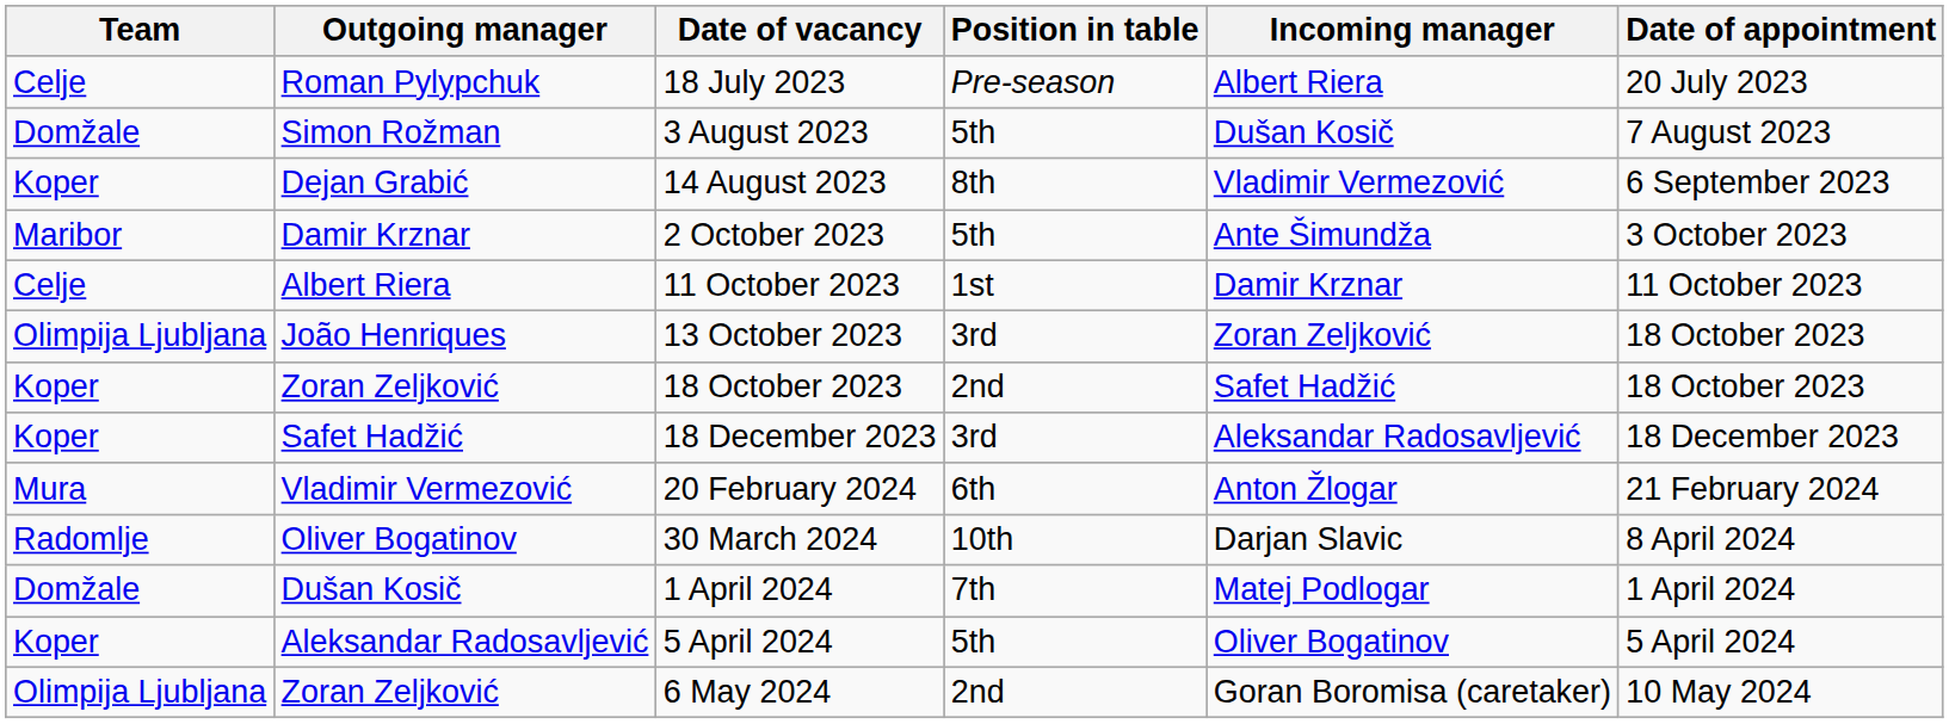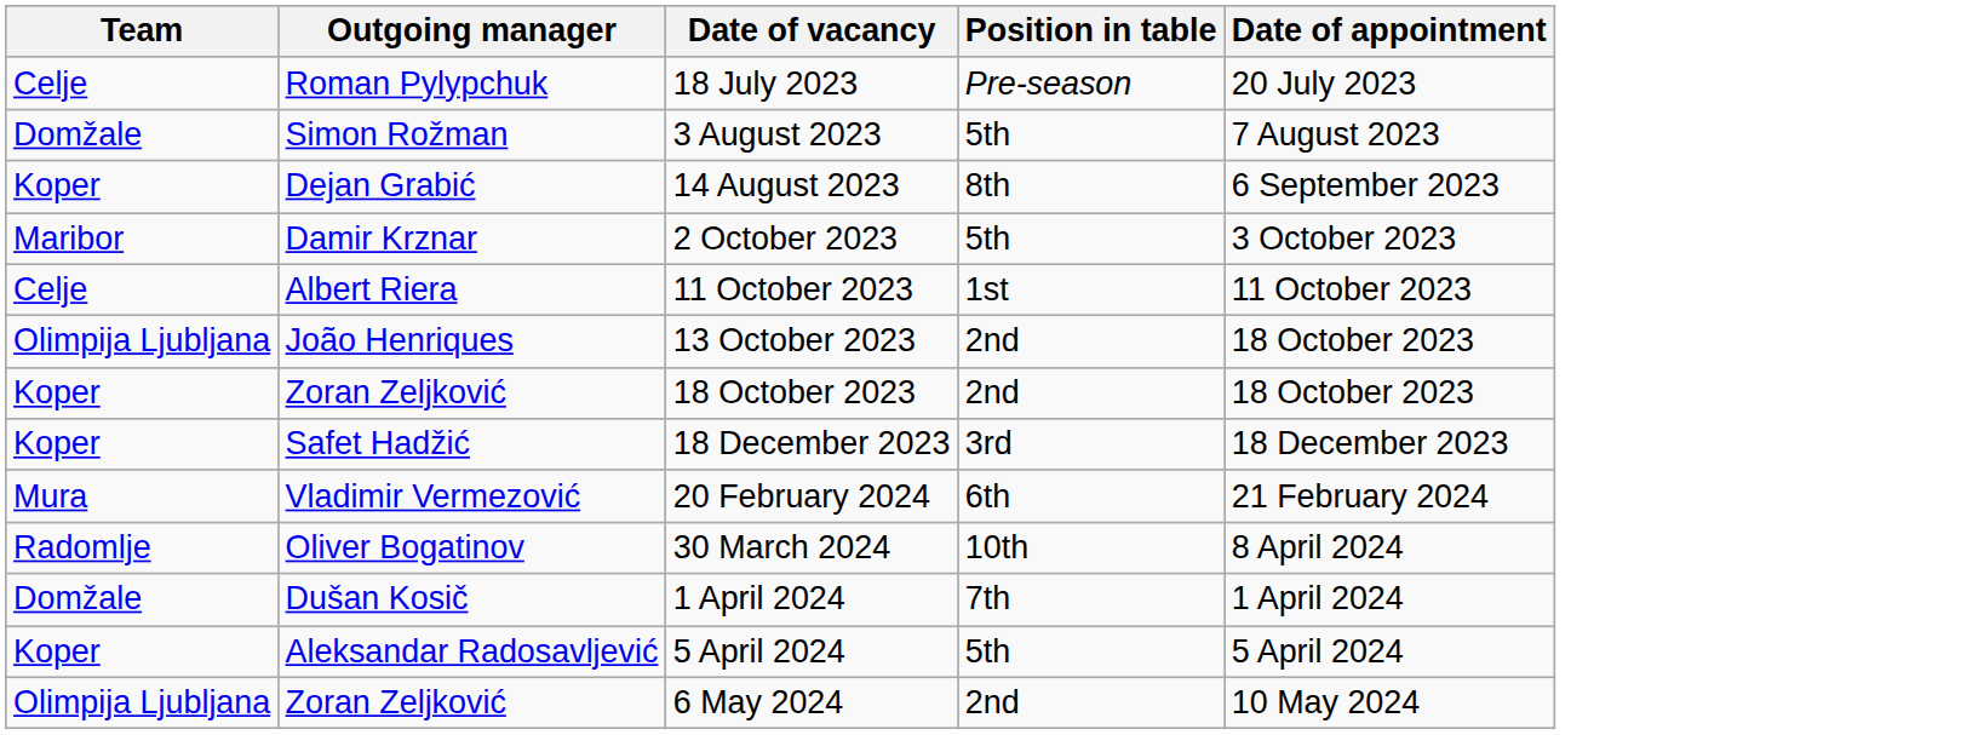- column: Incoming manager | Albert Riera | Dušan Kosič | Vladimir Vermezović | Ante Šimundža | Damir Krznar | Zoran Zeljković | Safet Hadžić | Aleksandar Radosavljević | Anton Žlogar | Darjan Slavic | Matej Podlogar | Oliver Bogatinov | Goran Boromisa (caretaker)
13 October 2023 | Position in table: 3rd -> 2nd
